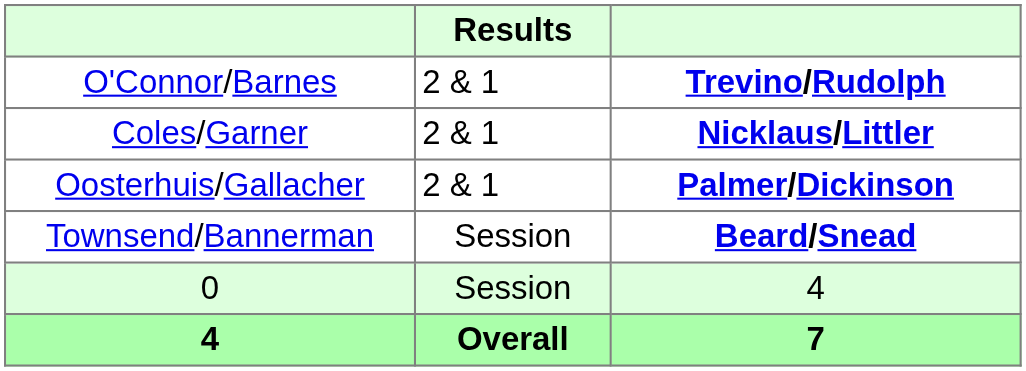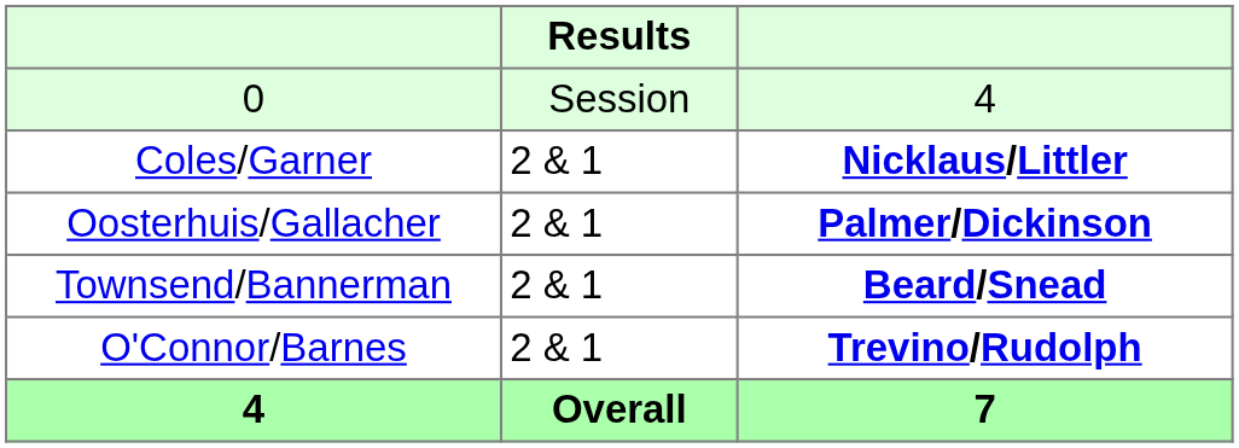rows swapped: O'Connor/Barnes <-> 0
Townsend/Bannerman | Results: Session -> 2 & 1
